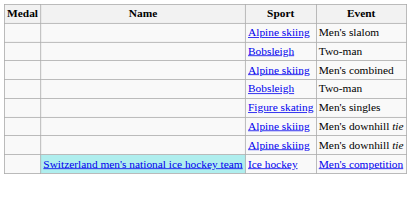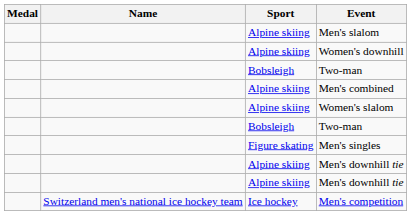+ row: Alpine skiing | Women's downhill
+ row: Alpine skiing | Women's slalom
Men's competition | Name: paleturquoise background -> no background
